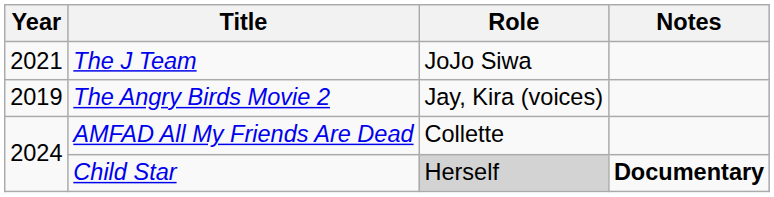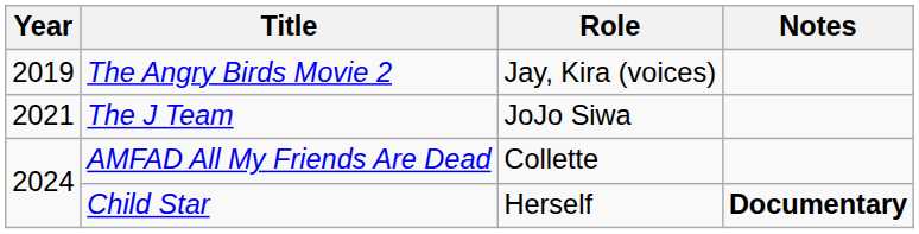rows swapped: The Angry Birds Movie 2 <-> The J Team
Child Star | Role: lightgrey background -> no background
